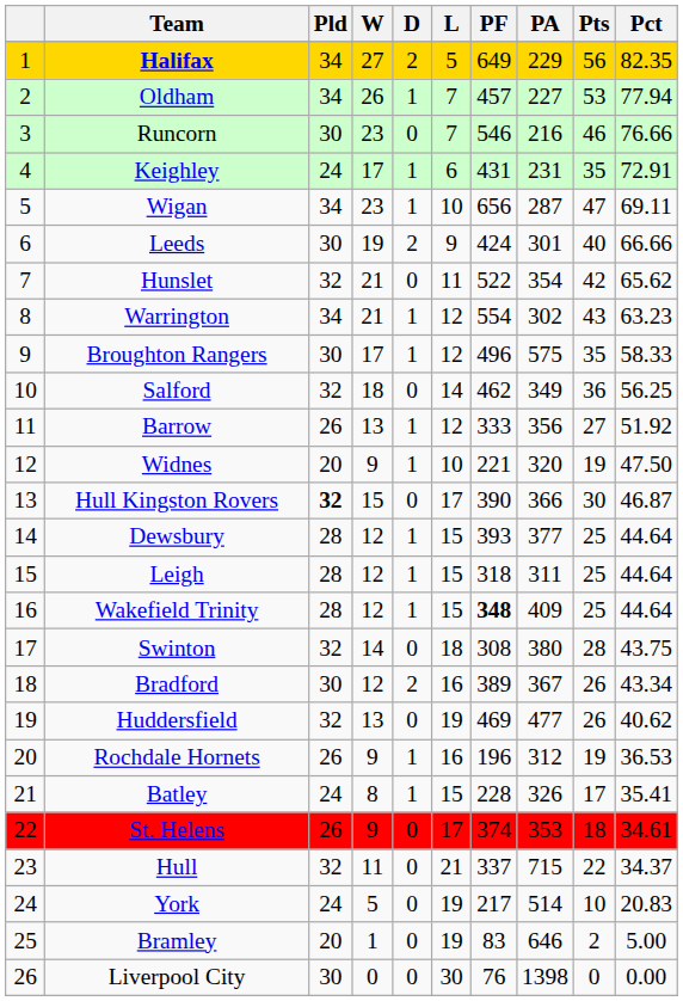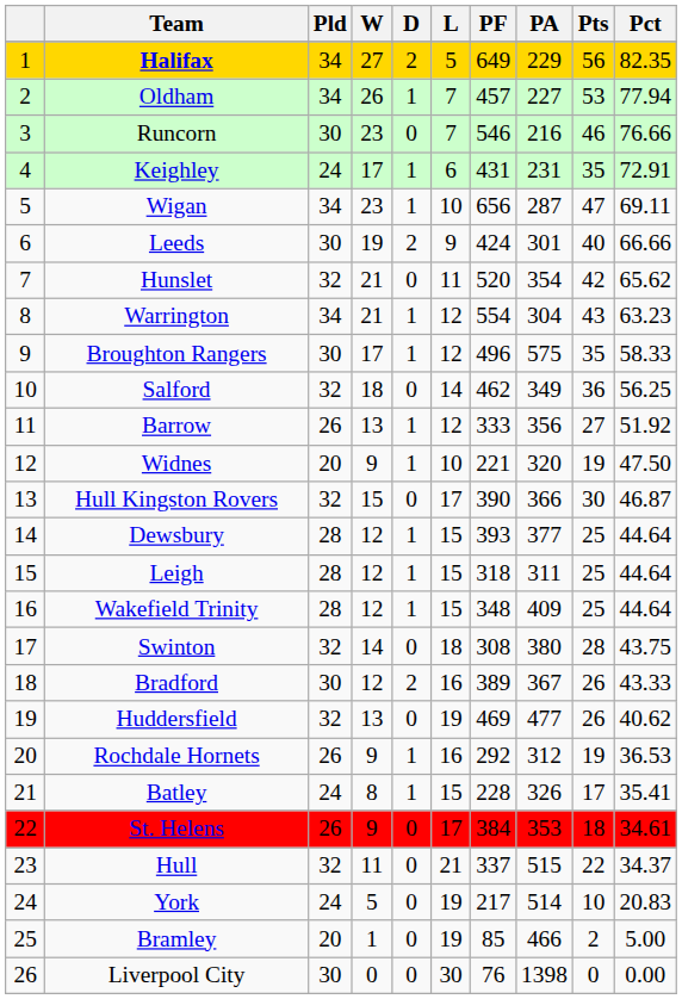Hunslet | PF: 522 -> 520
Warrington | PA: 302 -> 304
Hull Kingston Rovers | Pld: bold -> normal
Wakefield Trinity | PF: bold -> normal
Bradford | Pct: 43.34 -> 43.33
Rochdale Hornets | PF: 196 -> 292
St. Helens | PF: 374 -> 384
Hull | PA: 715 -> 515
Bramley | PF: 83 -> 85
Bramley | PA: 646 -> 466
